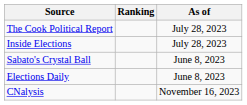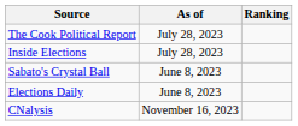columns swapped: Ranking <-> As of
